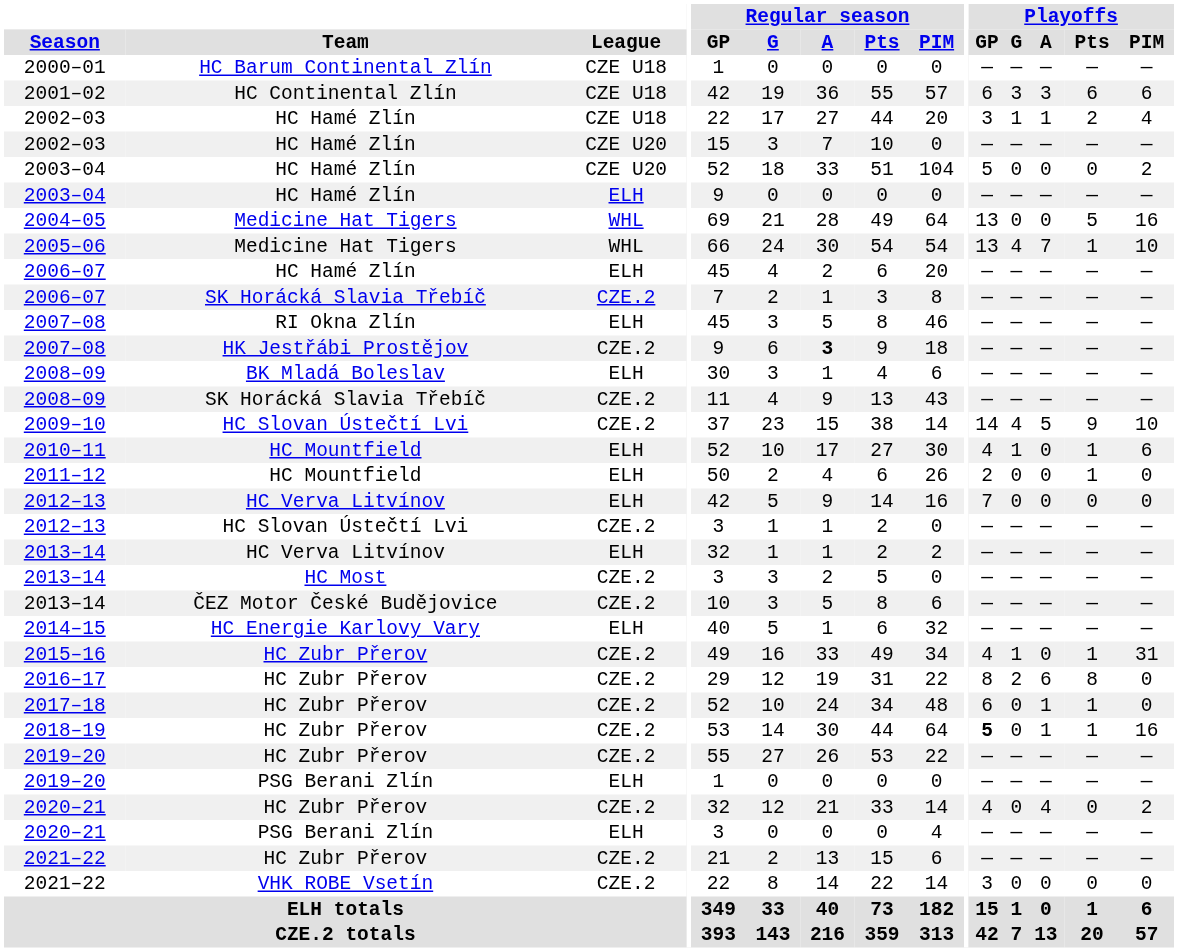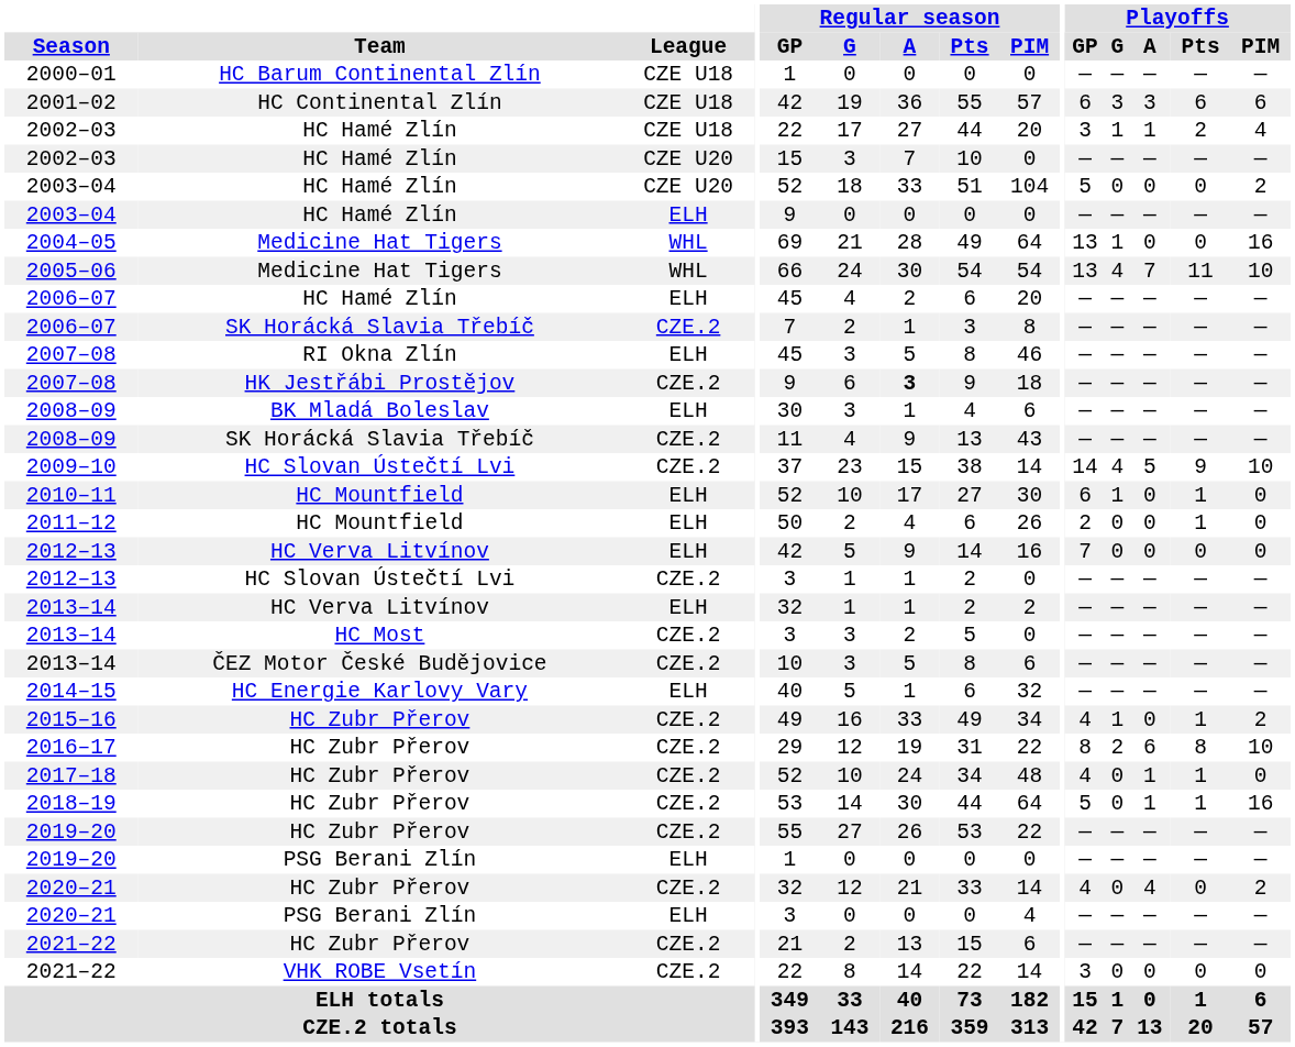2004–05 | Playoffs / G: 0 -> 1
2004–05 | Playoffs / Pts: 5 -> 0
2005–06 | Playoffs / Pts: 1 -> 11
2010–11 | Playoffs / GP: 4 -> 6
2010–11 | Playoffs / PIM: 6 -> 0
2015–16 | Playoffs / PIM: 31 -> 2
2016–17 | Playoffs / PIM: 0 -> 10
2017–18 | Playoffs / GP: 6 -> 4
2018–19 | Playoffs / GP: bold -> normal
